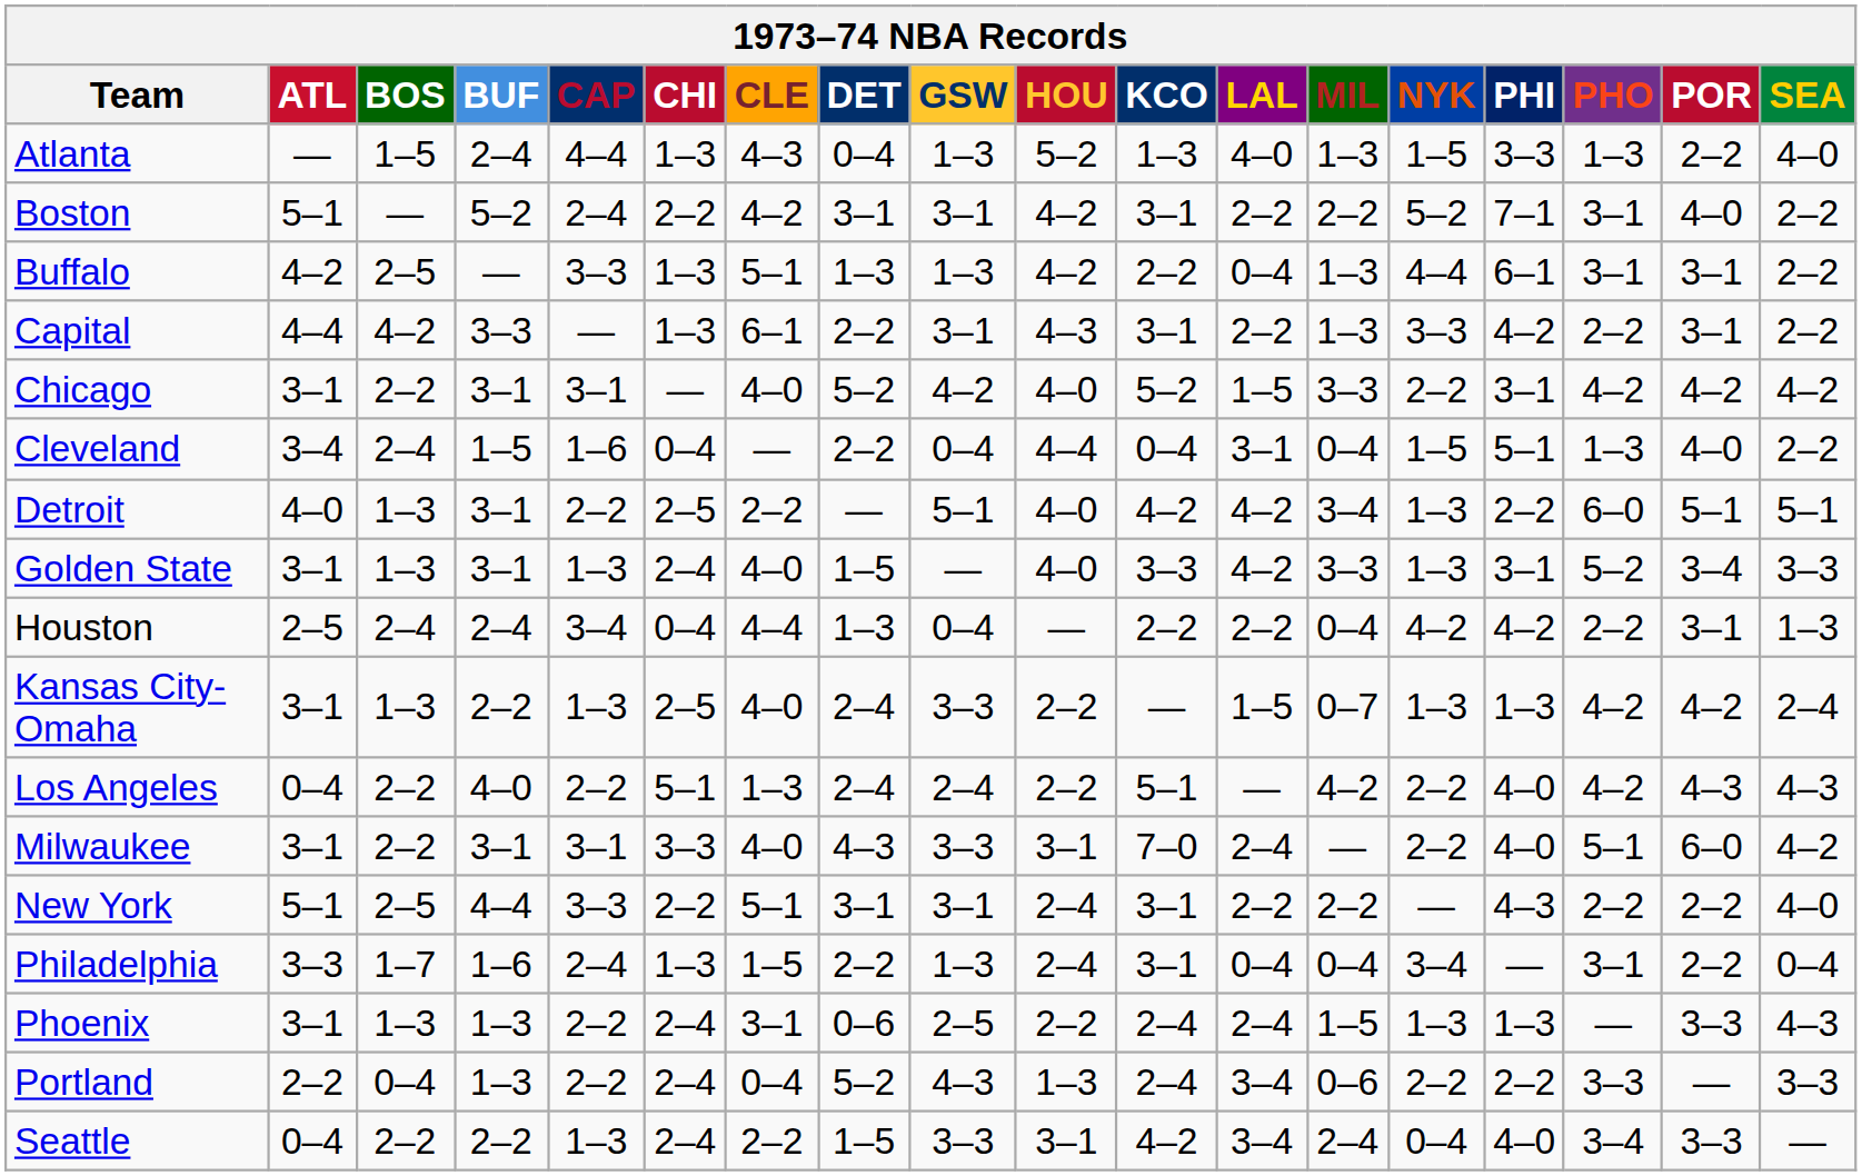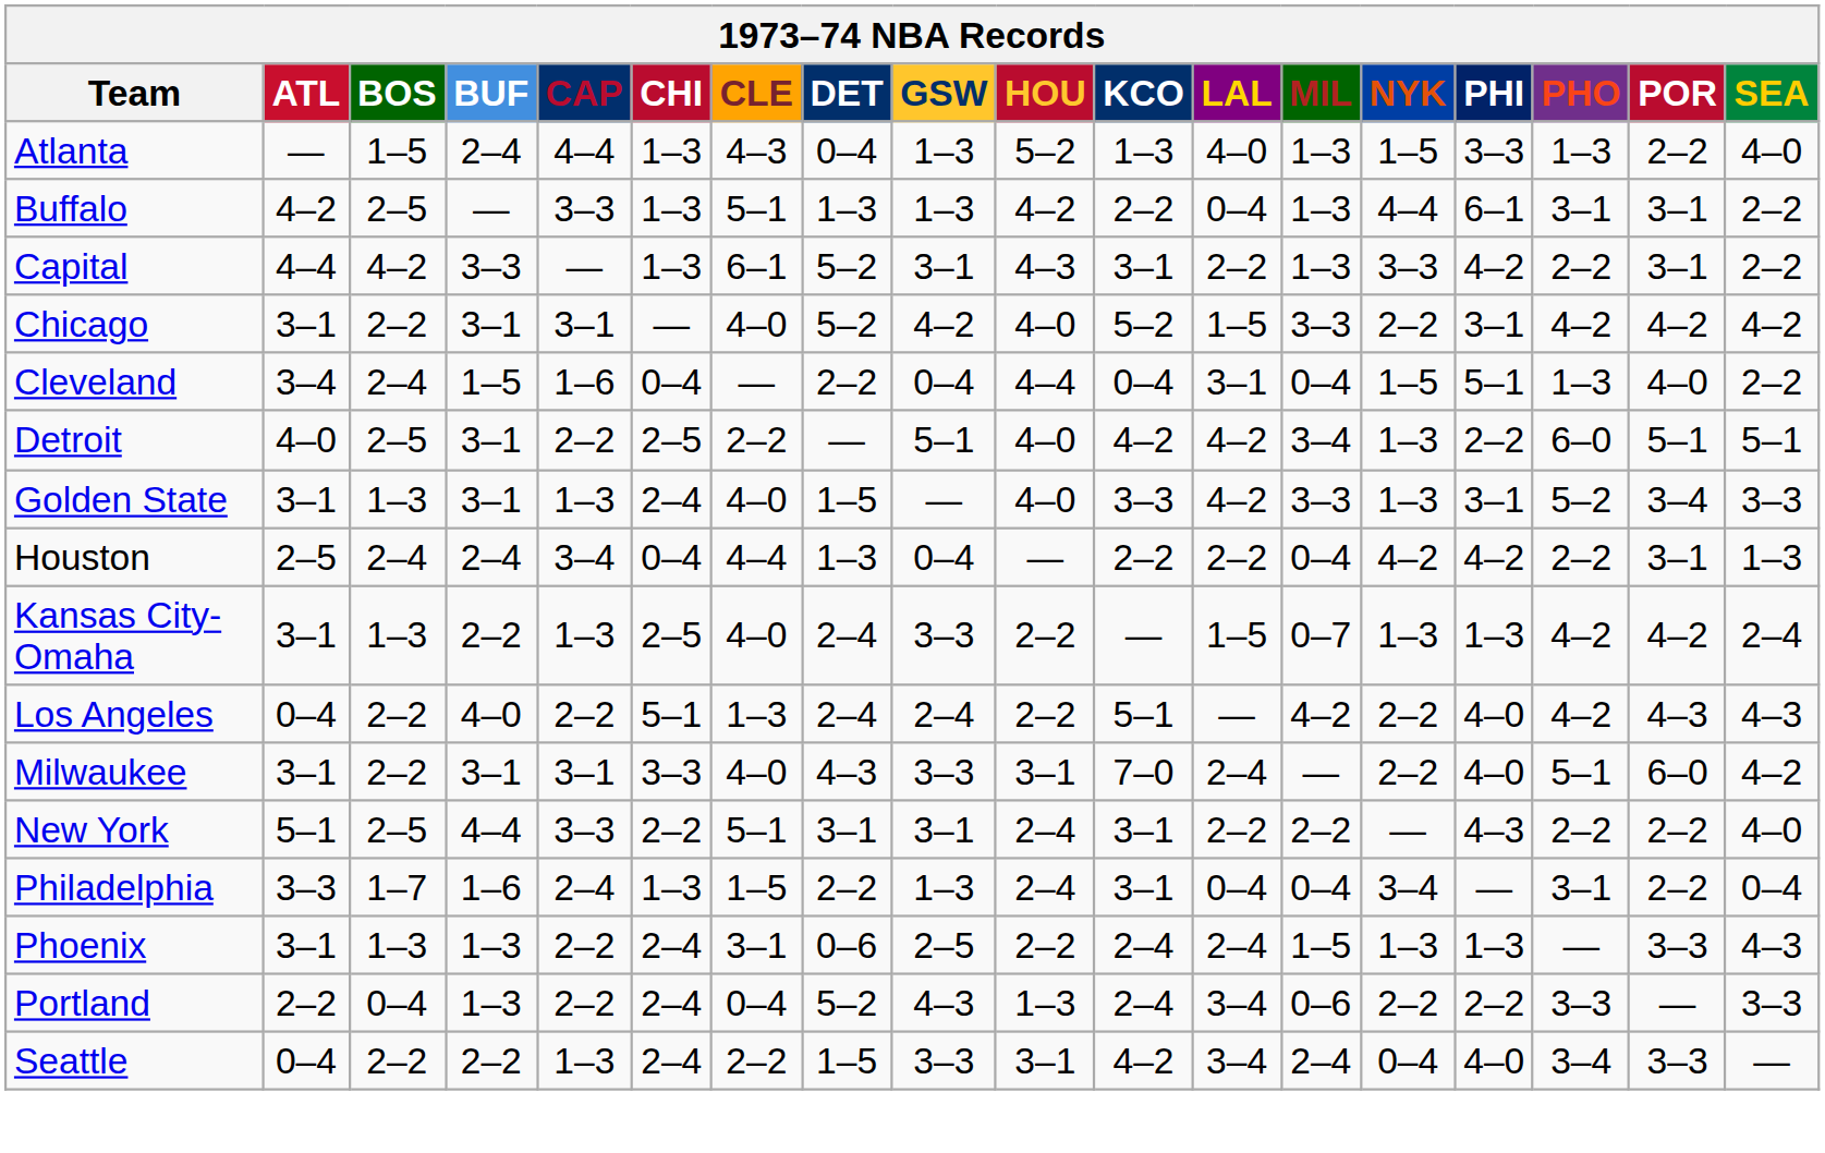- row: Boston | 5–1 | — | 5–2 | 2–4 | 2–2 | 4–2 | 3–1 | 3–1 | 4–2 | 3–1 | 2–2 | 2–2 | 5–2 | 7–1 | 3–1 | 4–0 | 2–2
Capital | DET: 2–2 -> 5–2
Detroit | BOS: 1–3 -> 2–5
